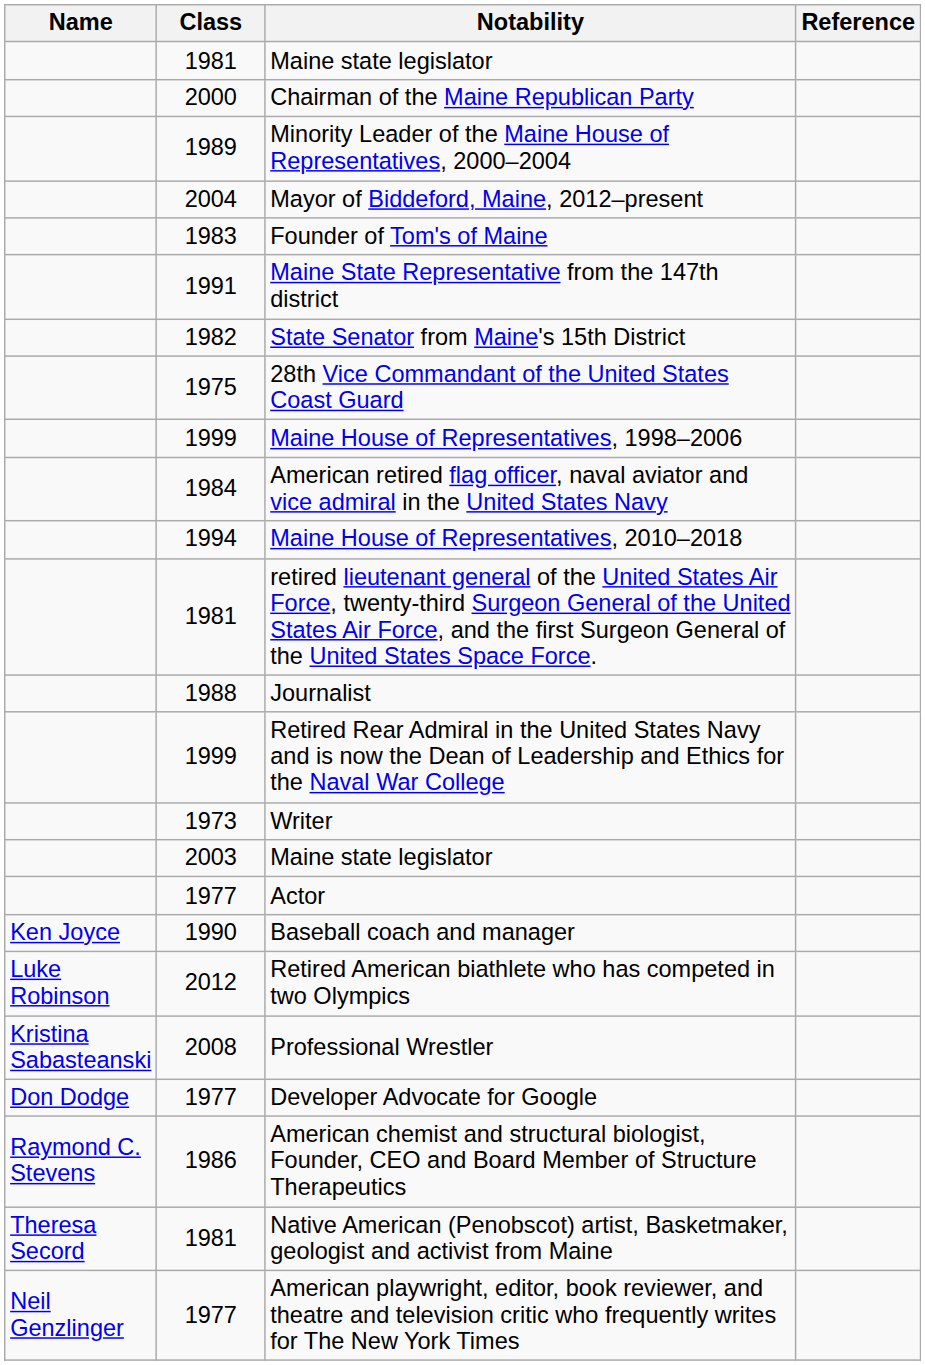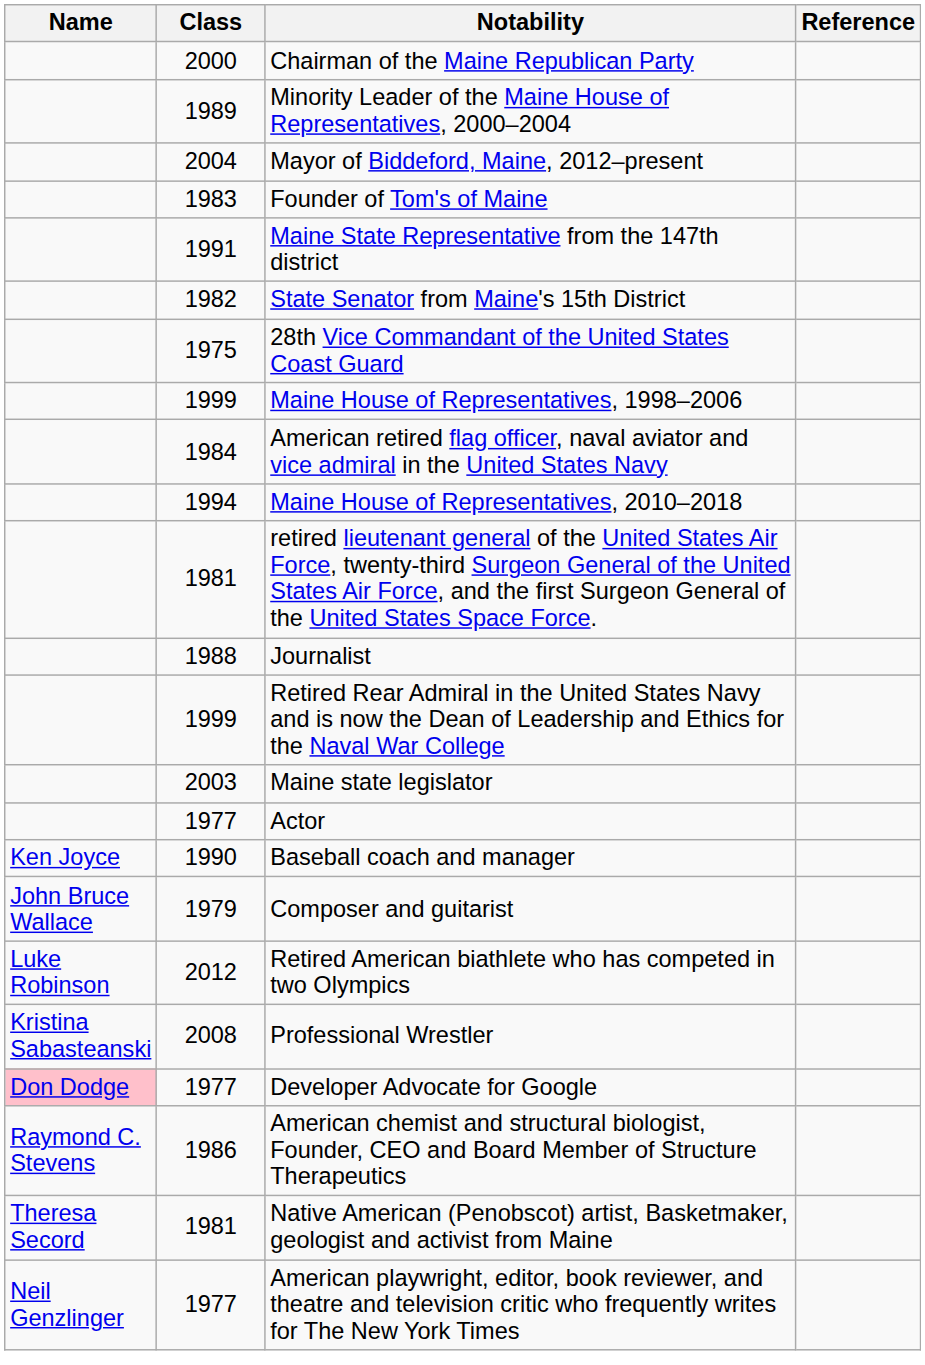- row: 1981 | Maine state legislator
- row: 1973 | Writer
+ row: John Bruce Wallace | 1979 | Composer and guitarist
Developer Advocate for Google | Name: no background -> pink background
